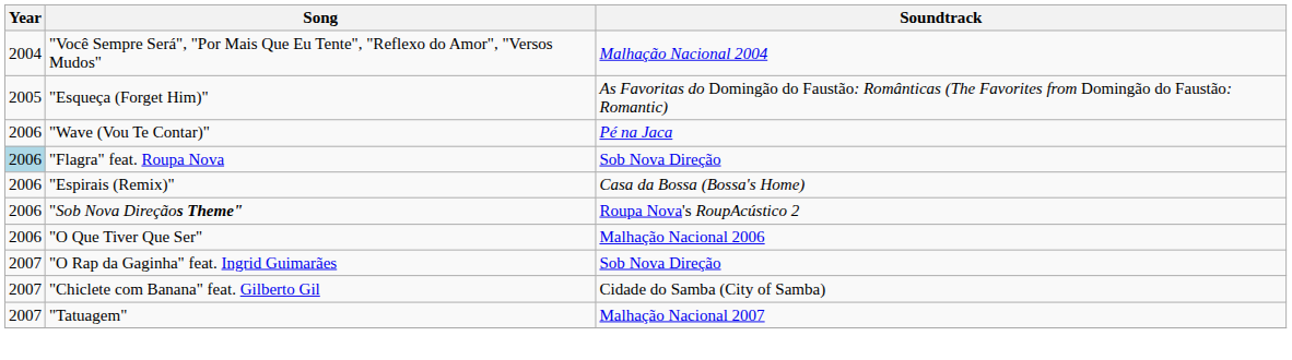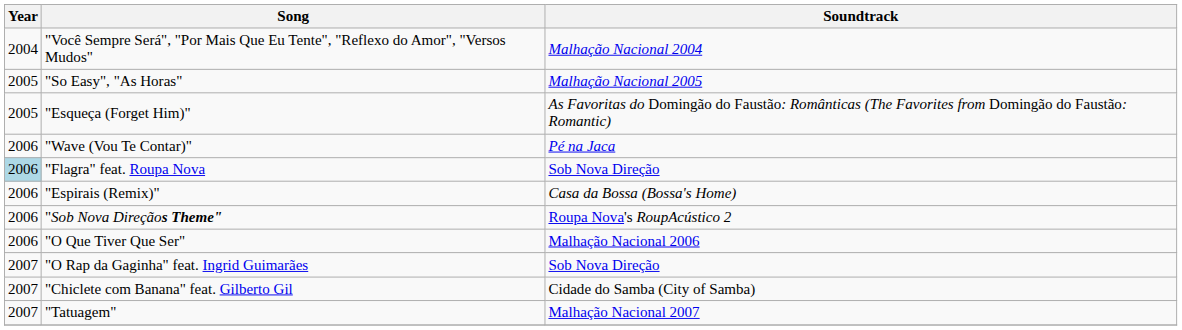+ row: 2005 | "So Easy", "As Horas" | Malhação Nacional 2005
